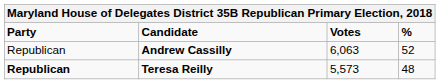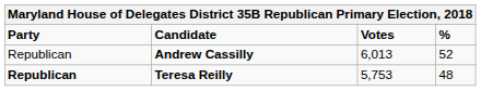Andrew Cassilly | Votes: 6,063 -> 6,013
Teresa Reilly | Votes: 5,573 -> 5,753
